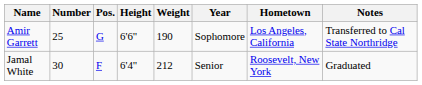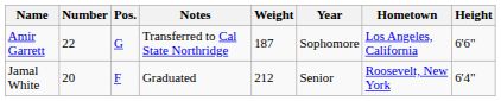columns swapped: Height <-> Notes
Amir Garrett | Number: 25 -> 22
Amir Garrett | Weight: 190 -> 187
Jamal White | Number: 30 -> 20
